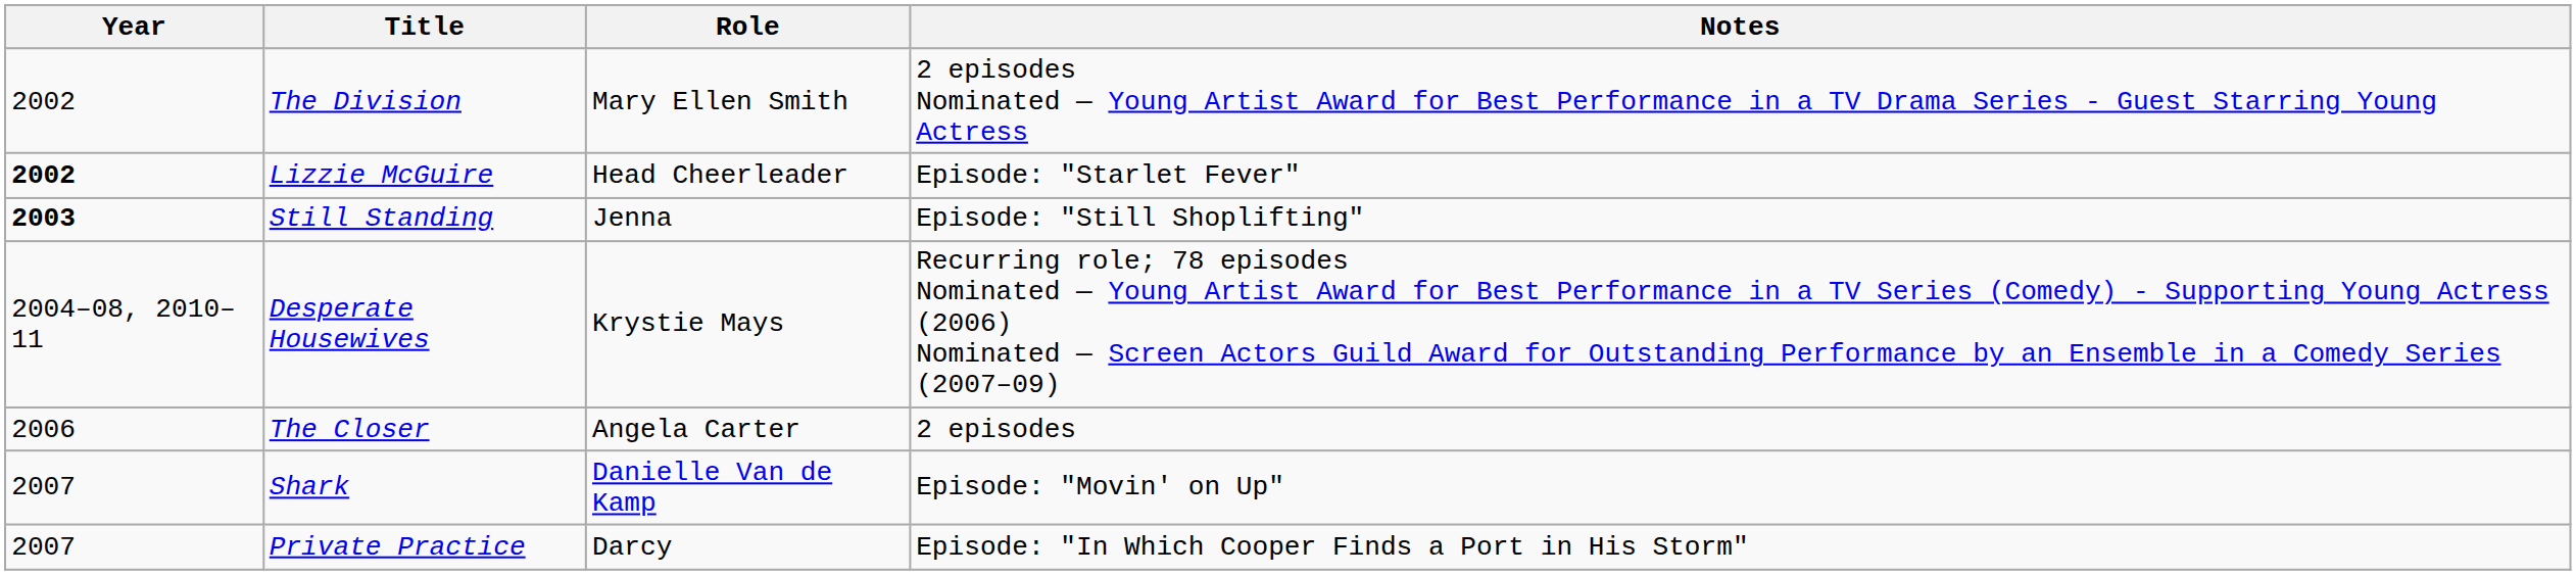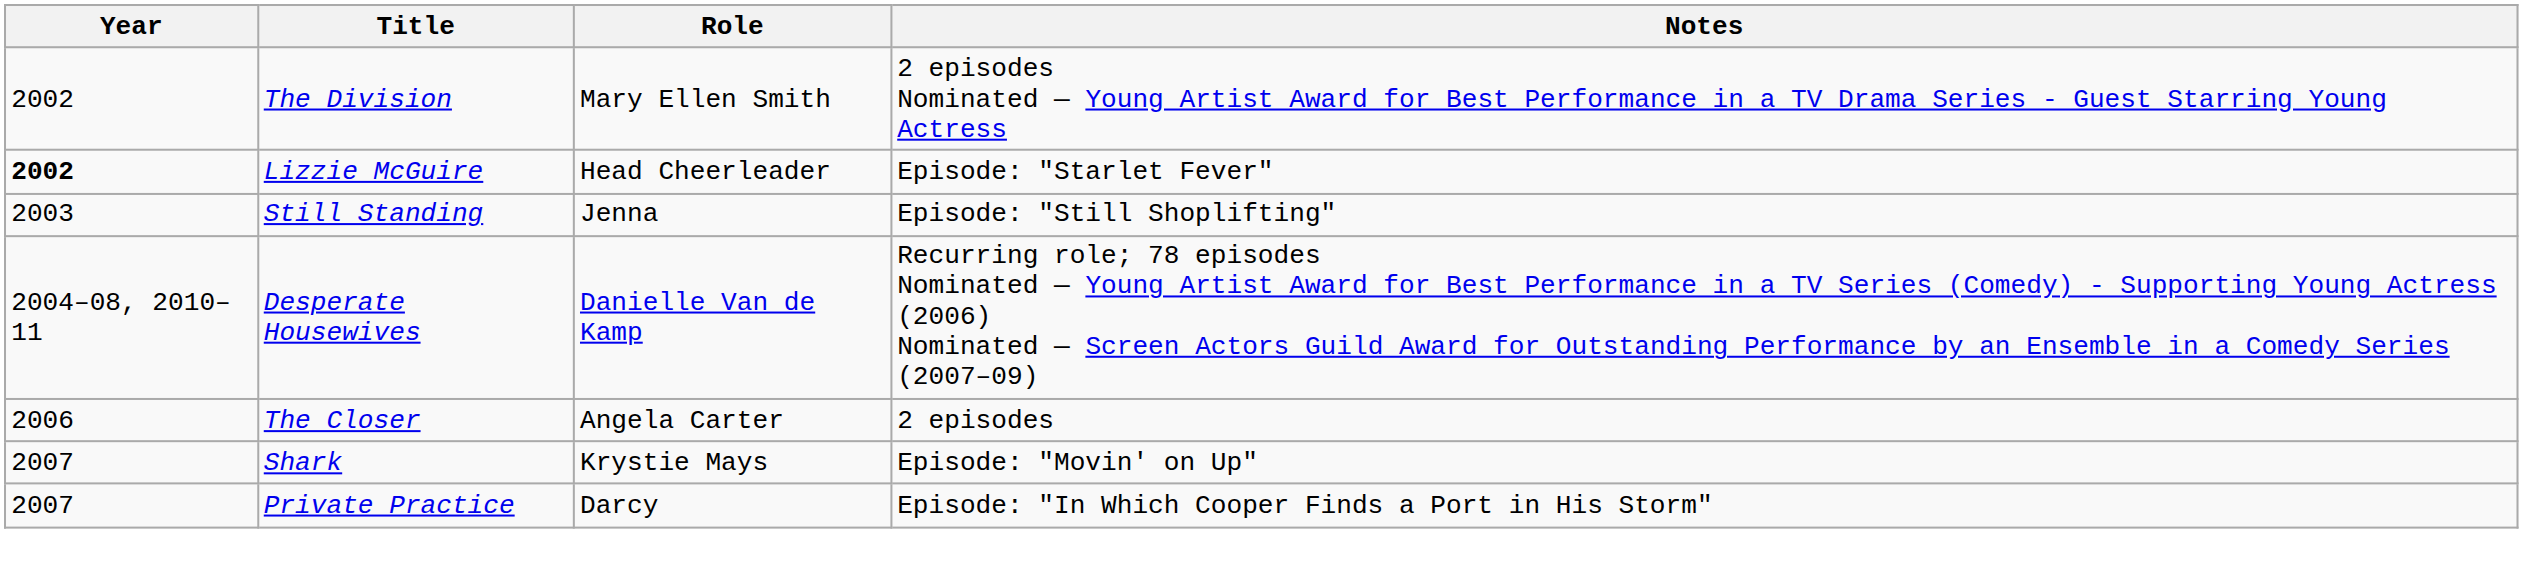Still Standing | Year: bold -> normal
Desperate Housewives | Role: Krystie Mays -> Danielle Van de Kamp
Shark | Role: Danielle Van de Kamp -> Krystie Mays
